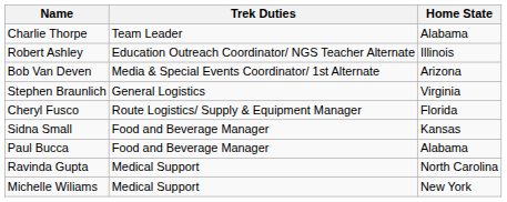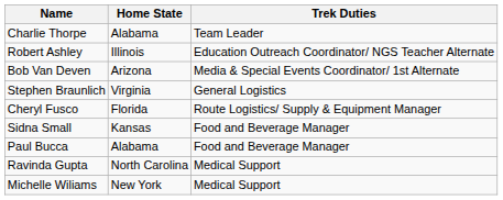columns swapped: Trek Duties <-> Home State
